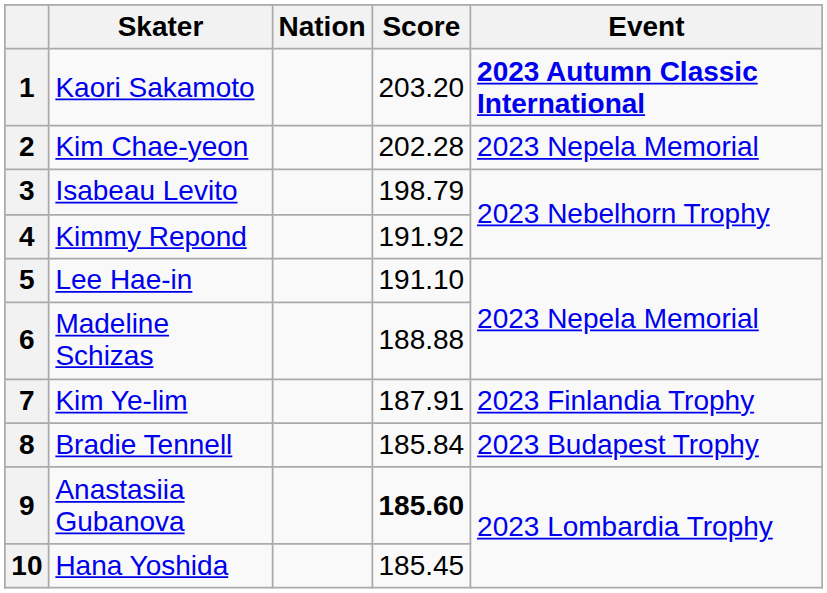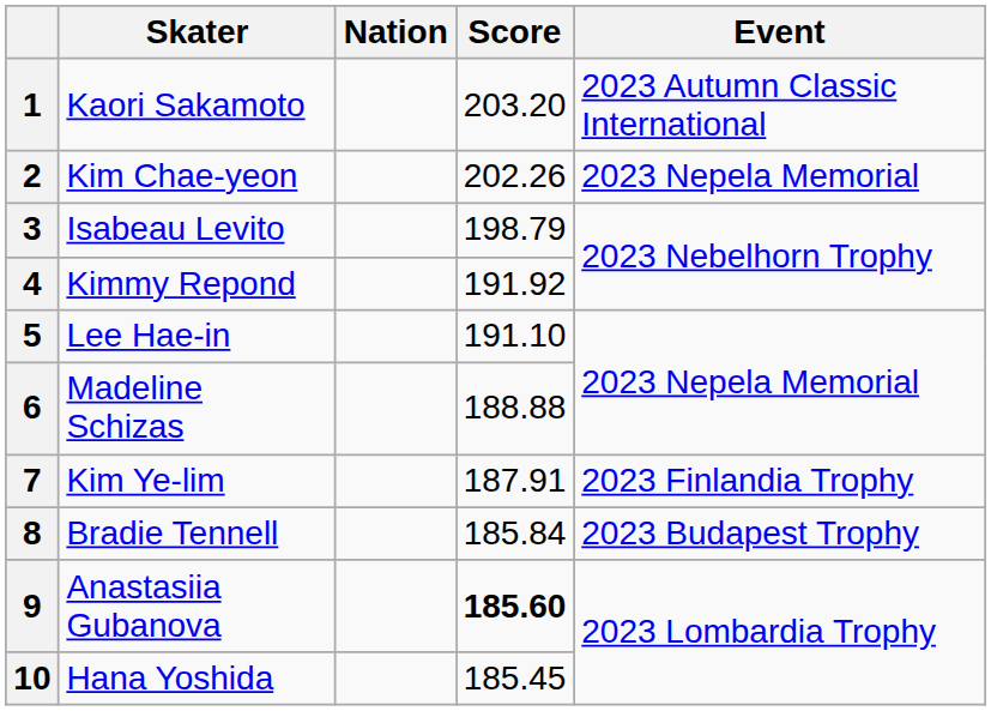1 | Event: bold -> normal
2 | Score: 202.28 -> 202.26
